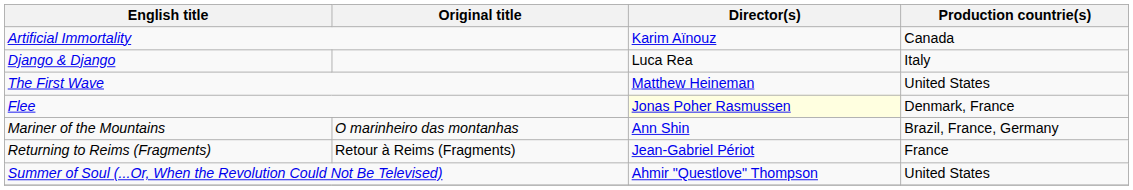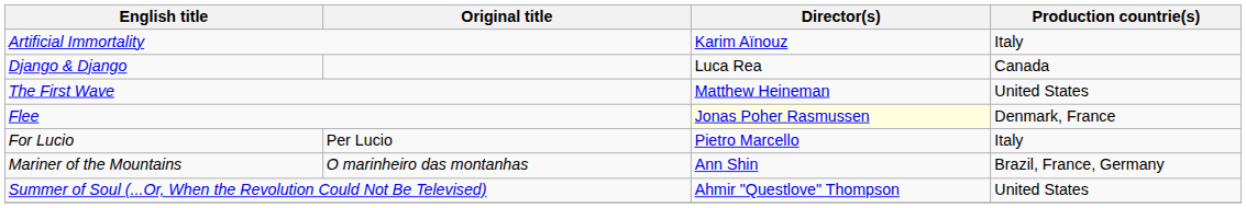Artificial Immortality | Production countrie(s): Canada -> Italy
Django & Django | Production countrie(s): Italy -> Canada
+ row: For Lucio | Per Lucio | Pietro Marcello | Italy
- row: Returning to Reims (Fragments) | Retour à Reims (Fragments) | Jean-Gabriel Périot | France
